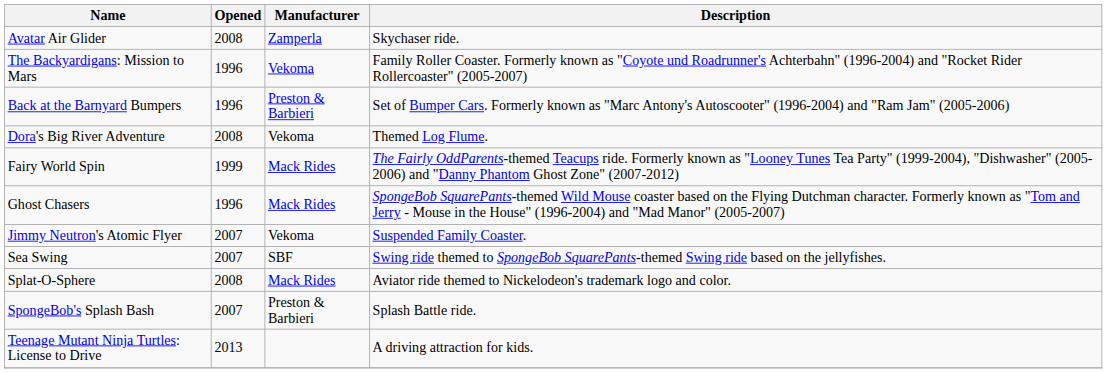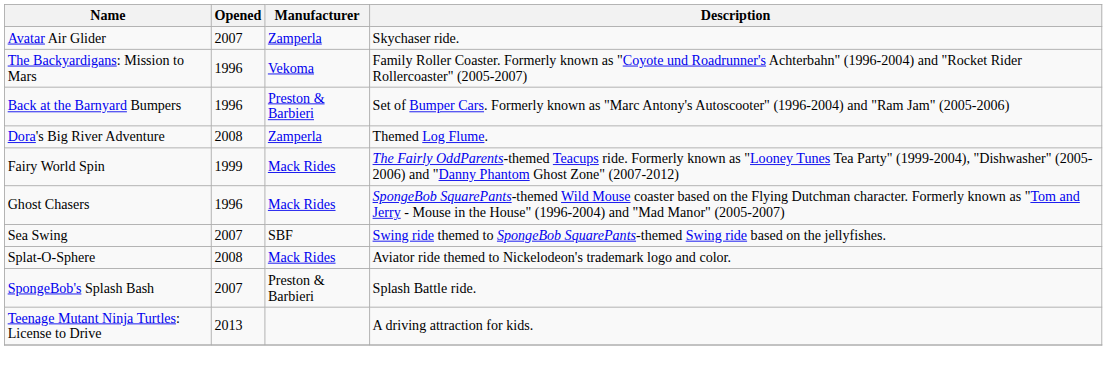Avatar Air Glider | Opened: 2008 -> 2007
Dora's Big River Adventure | Manufacturer: Vekoma -> Zamperla
- row: Jimmy Neutron's Atomic Flyer | 2007 | Vekoma | Suspended Family Coaster.
